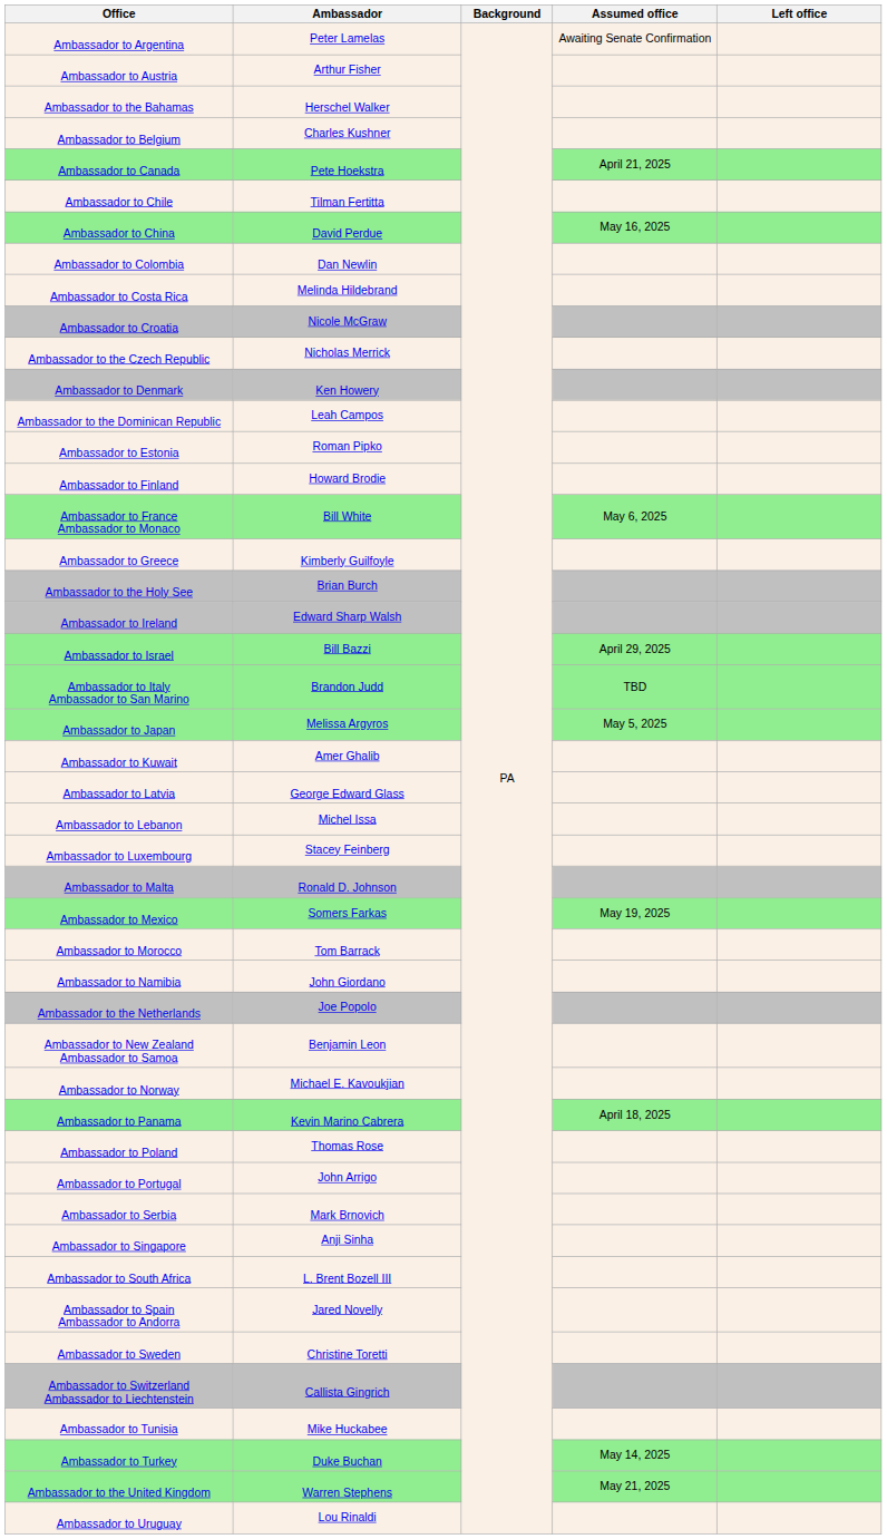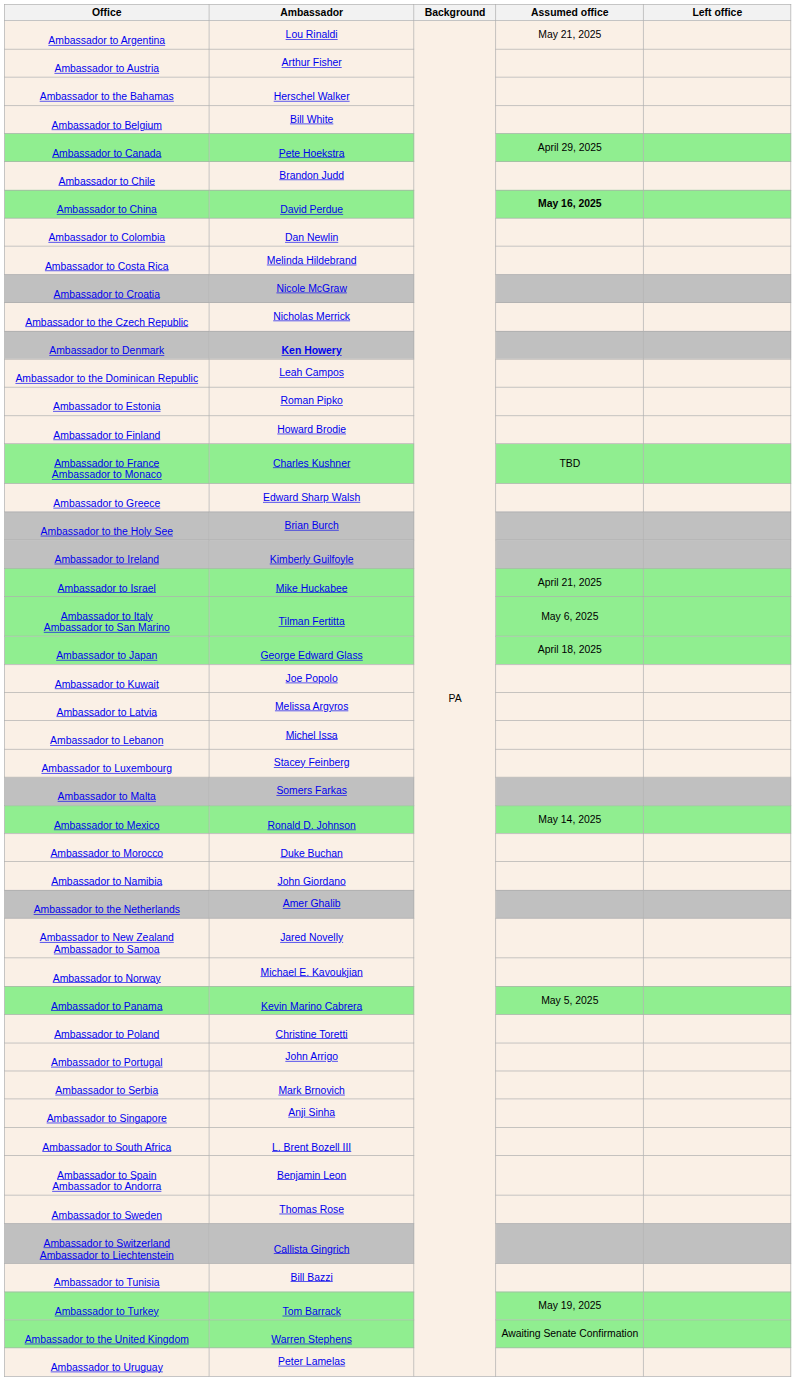Ambassador to Argentina | Ambassador: Peter Lamelas -> Lou Rinaldi
Ambassador to Argentina | Assumed office: Awaiting Senate Confirmation -> May 21, 2025
Ambassador to Belgium | Ambassador: Charles Kushner -> Bill White
Ambassador to Canada | Assumed office: April 21, 2025 -> April 29, 2025
Ambassador to Chile | Ambassador: Tilman Fertitta -> Brandon Judd
Ambassador to China | Assumed office: normal -> bold
Ambassador to Denmark | Ambassador: normal -> bold
Ambassador to France Ambassador to Monaco | Ambassador: Bill White -> Charles Kushner
Ambassador to France Ambassador to Monaco | Assumed office: May 6, 2025 -> TBD
Ambassador to Greece | Ambassador: Kimberly Guilfoyle -> Edward Sharp Walsh
Ambassador to Ireland | Ambassador: Edward Sharp Walsh -> Kimberly Guilfoyle
Ambassador to Israel | Ambassador: Bill Bazzi -> Mike Huckabee
Ambassador to Israel | Assumed office: April 29, 2025 -> April 21, 2025
Ambassador to Italy Ambassador to San Marino | Ambassador: Brandon Judd -> Tilman Fertitta
Ambassador to Italy Ambassador to San Marino | Assumed office: TBD -> May 6, 2025
Ambassador to Japan | Ambassador: Melissa Argyros -> George Edward Glass
Ambassador to Japan | Assumed office: May 5, 2025 -> April 18, 2025
Ambassador to Kuwait | Ambassador: Amer Ghalib -> Joe Popolo
Ambassador to Latvia | Ambassador: George Edward Glass -> Melissa Argyros
Ambassador to Malta | Ambassador: Ronald D. Johnson -> Somers Farkas
Ambassador to Mexico | Ambassador: Somers Farkas -> Ronald D. Johnson
Ambassador to Mexico | Assumed office: May 19, 2025 -> May 14, 2025
Ambassador to Morocco | Ambassador: Tom Barrack -> Duke Buchan
Ambassador to the Netherlands | Ambassador: Joe Popolo -> Amer Ghalib
Ambassador to New Zealand Ambassador to Samoa | Ambassador: Benjamin Leon -> Jared Novelly
Ambassador to Panama | Assumed office: April 18, 2025 -> May 5, 2025
Ambassador to Poland | Ambassador: Thomas Rose -> Christine Toretti
Ambassador to Spain Ambassador to Andorra | Ambassador: Jared Novelly -> Benjamin Leon
Ambassador to Sweden | Ambassador: Christine Toretti -> Thomas Rose
Ambassador to Tunisia | Ambassador: Mike Huckabee -> Bill Bazzi
Ambassador to Turkey | Ambassador: Duke Buchan -> Tom Barrack
Ambassador to Turkey | Assumed office: May 14, 2025 -> May 19, 2025
Ambassador to the United Kingdom | Assumed office: May 21, 2025 -> Awaiting Senate Confirmation
Ambassador to Uruguay | Ambassador: Lou Rinaldi -> Peter Lamelas
